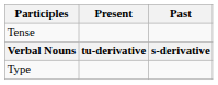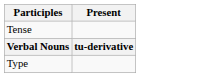- column: Past | s-derivative
